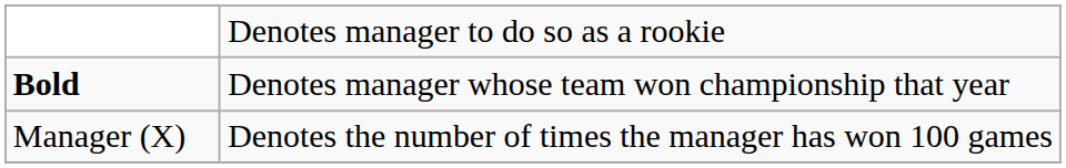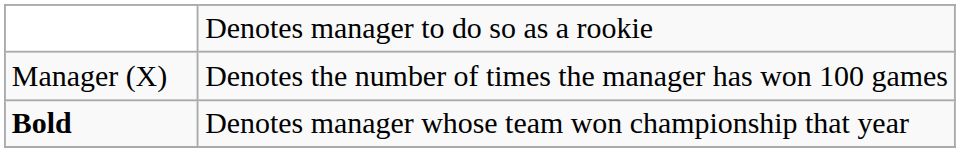rows swapped: Manager (X) <-> Bold
